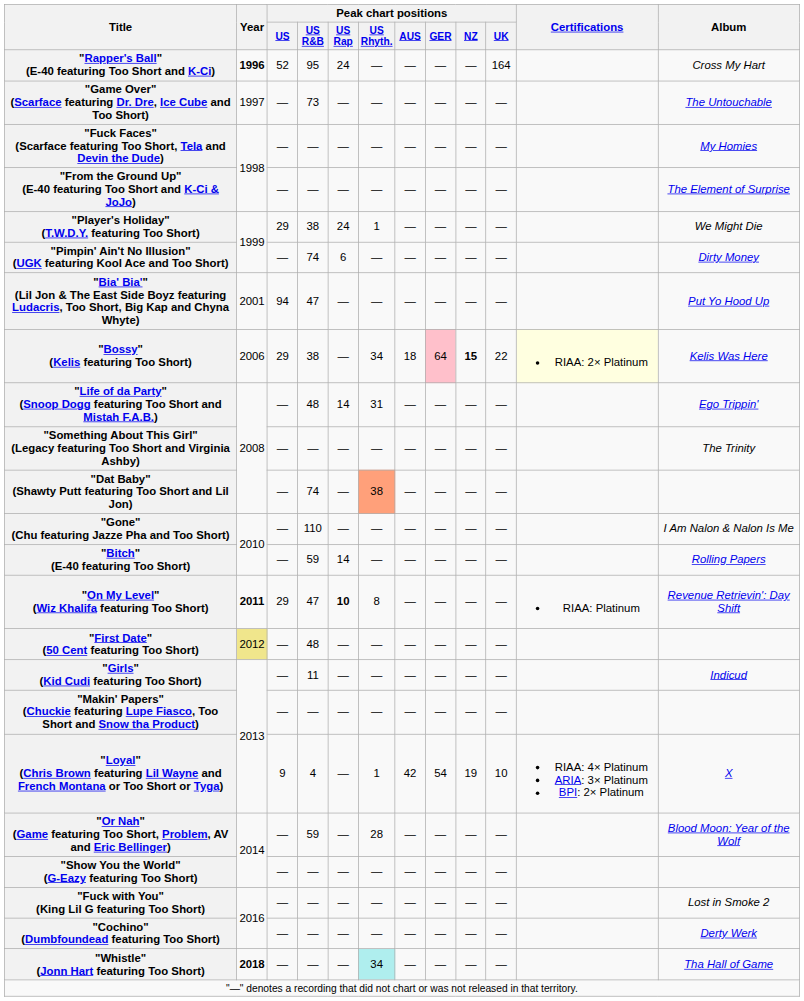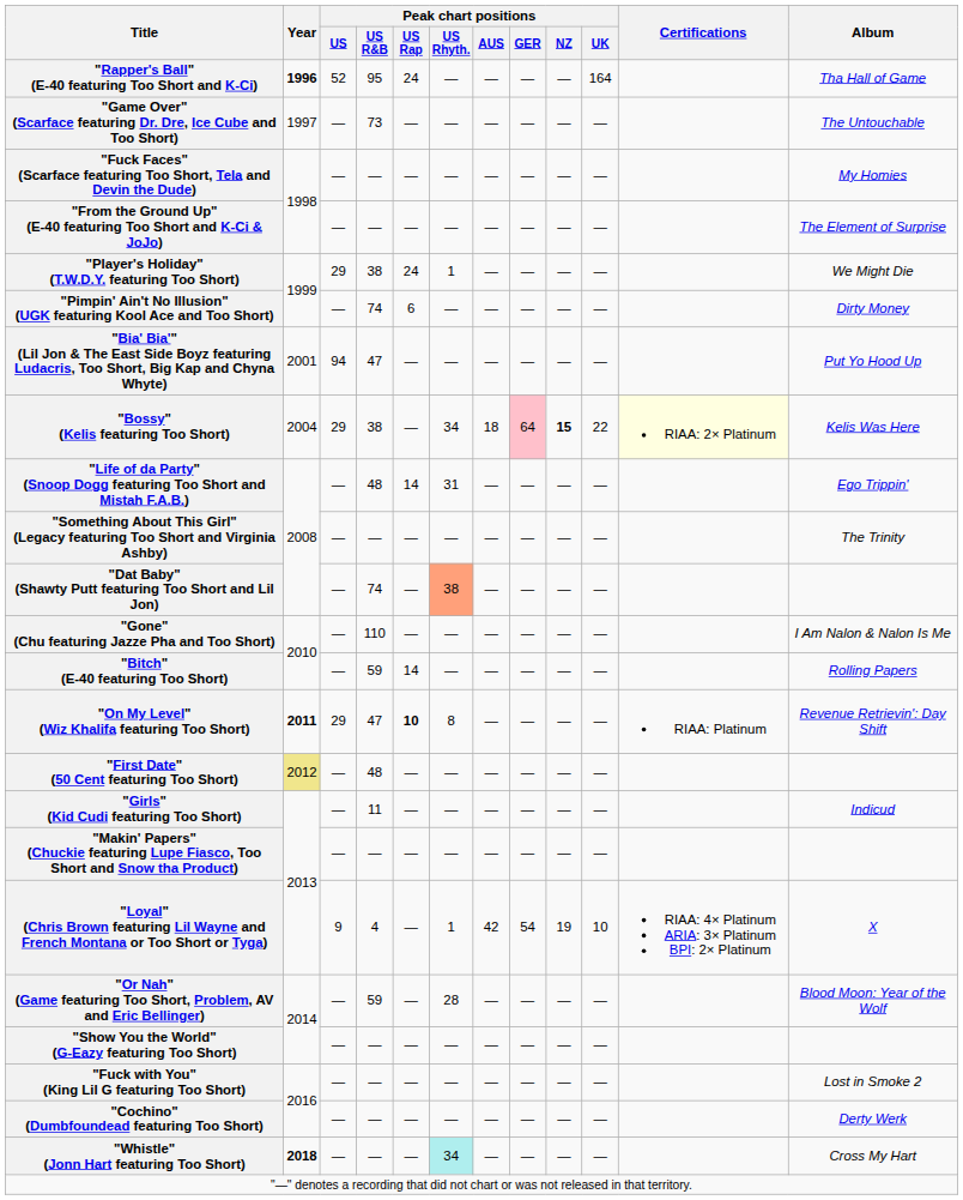"Rapper's Ball" (E-40 featuring Too Short and K-Ci) | Album: Cross My Hart -> Tha Hall of Game
"Bossy" (Kelis featuring Too Short) | Year: 2006 -> 2004
"Whistle" (Jonn Hart featuring Too Short) | Album: Tha Hall of Game -> Cross My Hart
